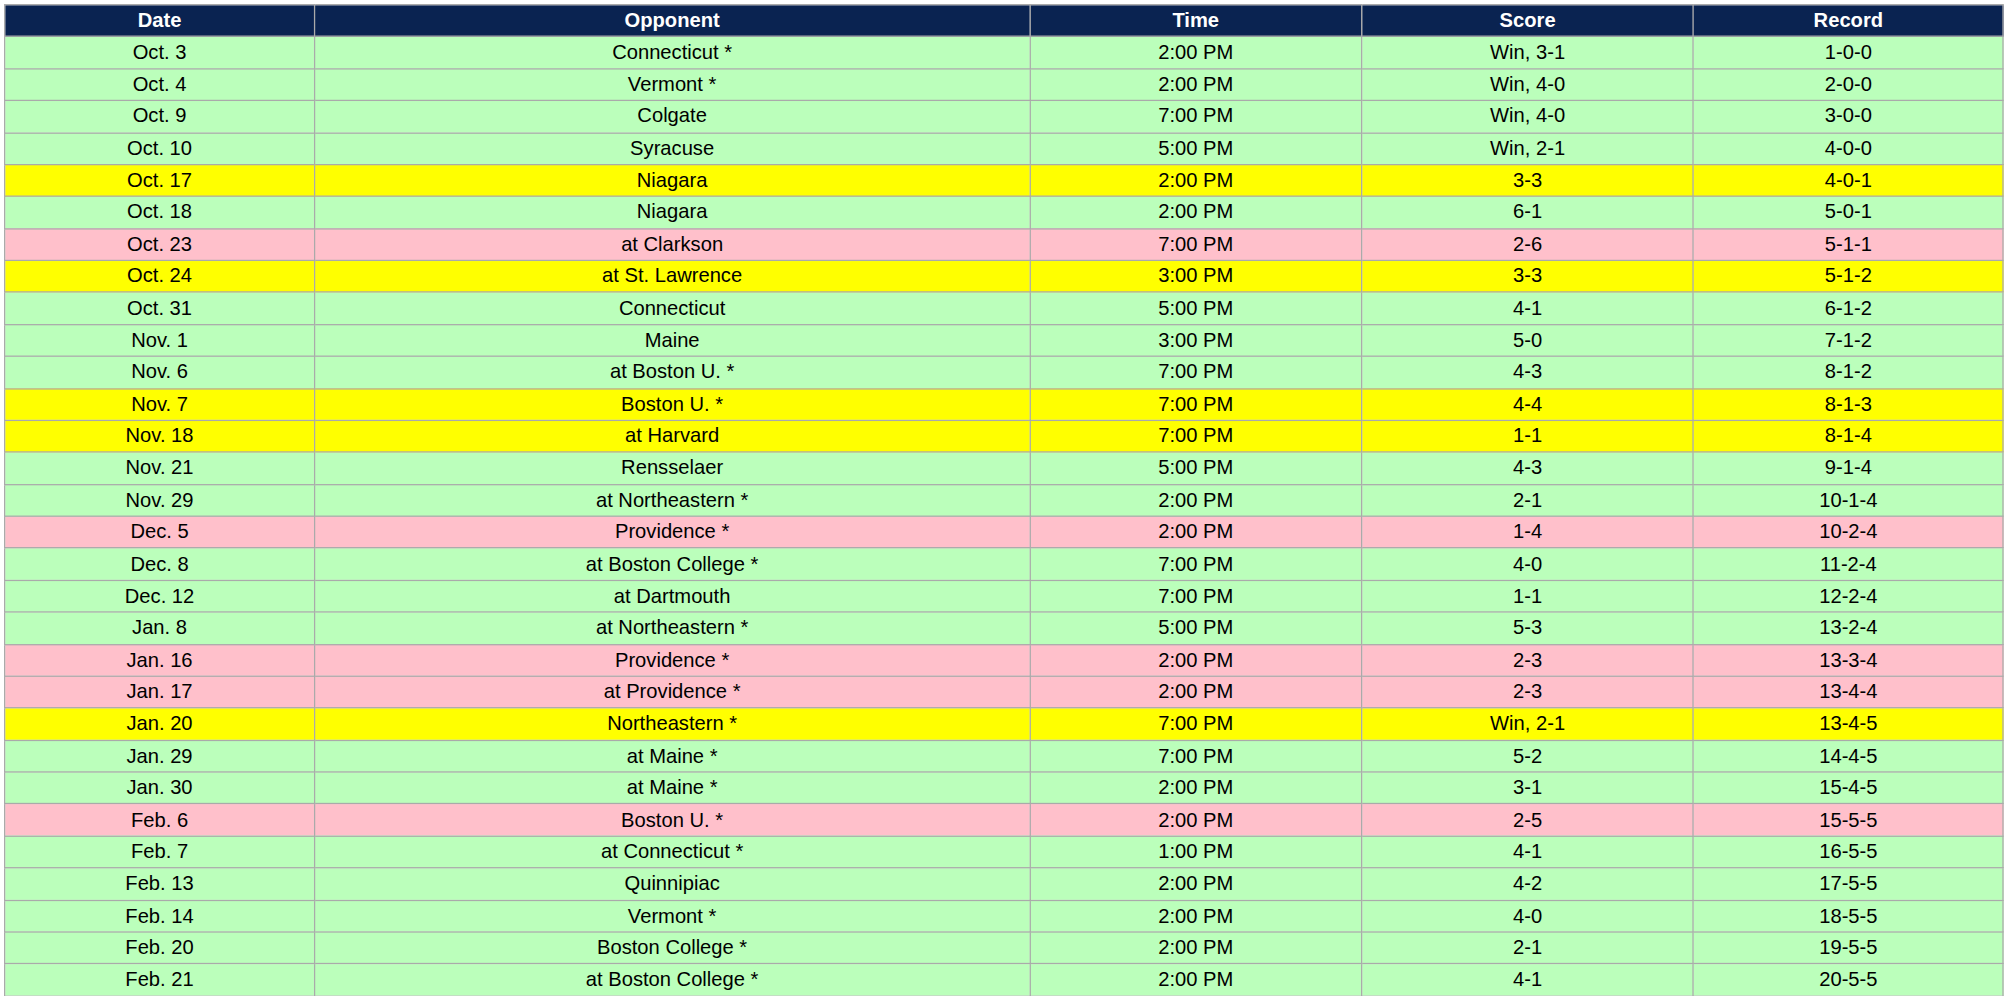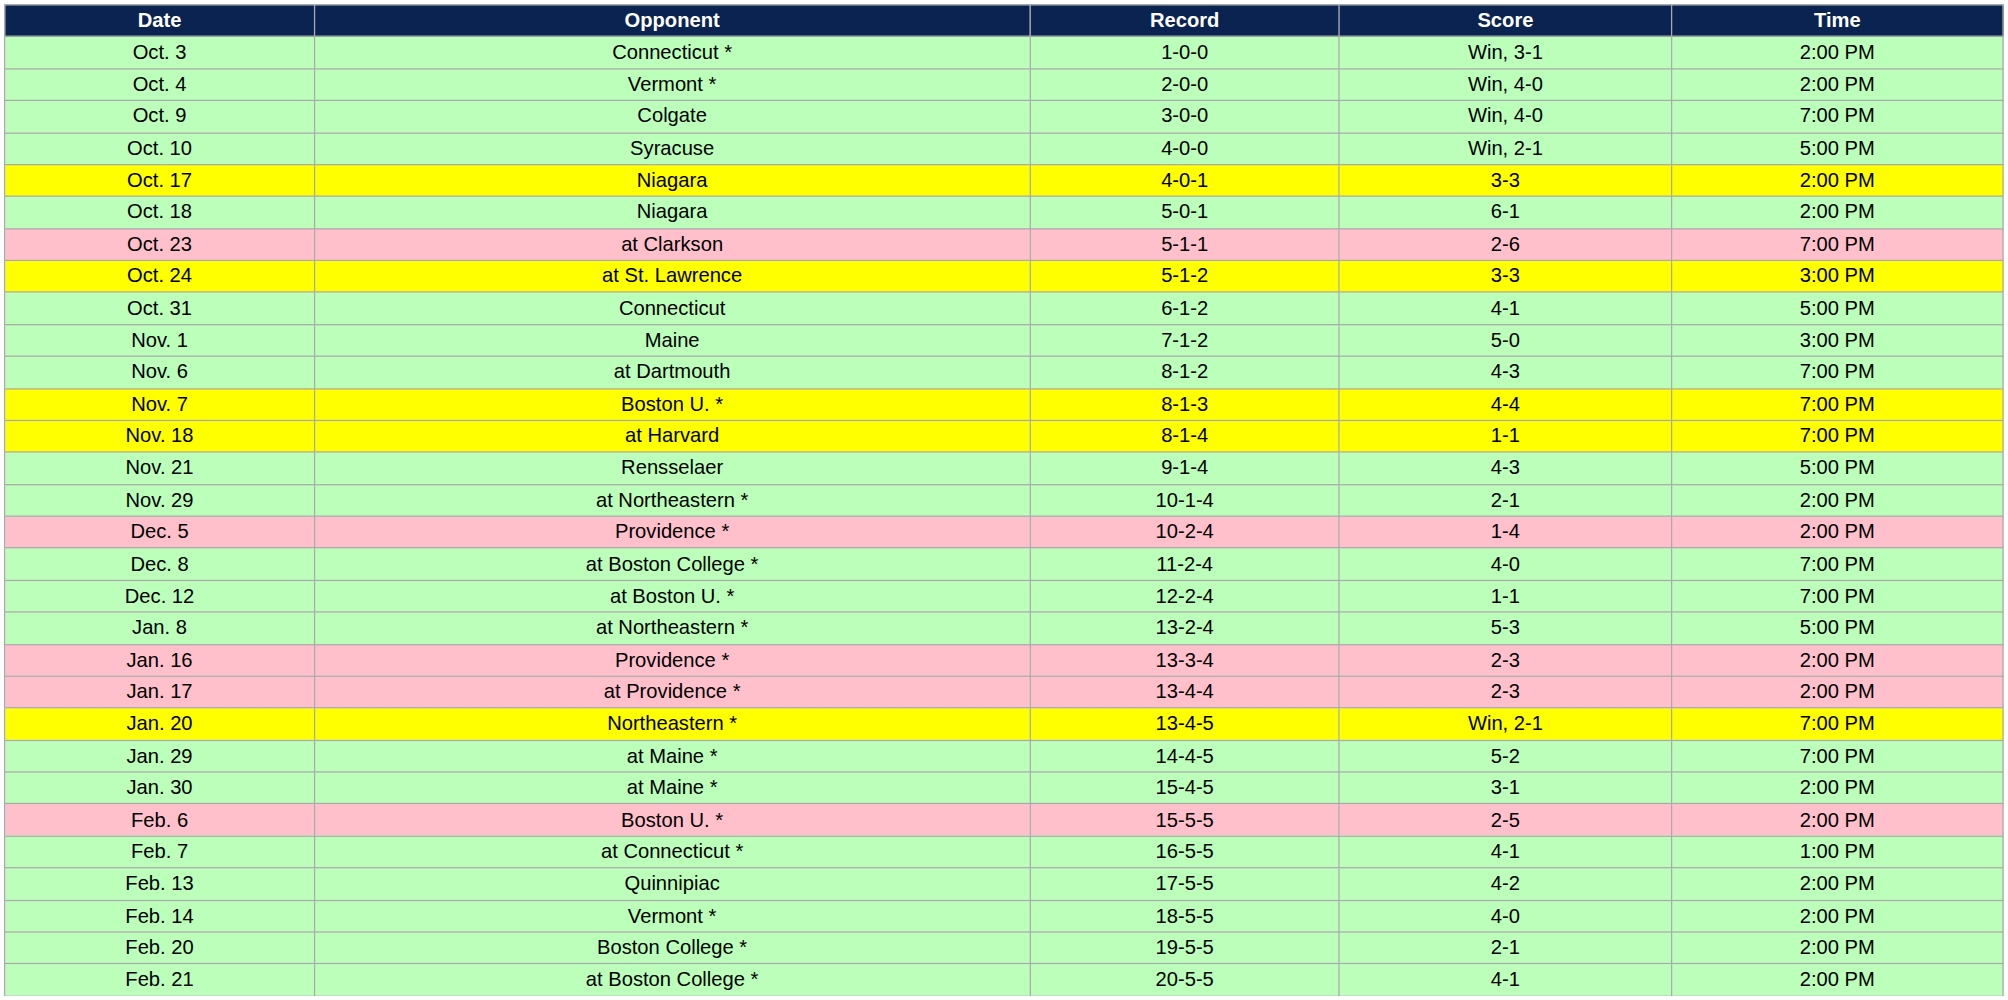columns swapped: Time <-> Record
Nov. 6 | Opponent: at Boston U. * -> at Dartmouth
Dec. 12 | Opponent: at Dartmouth -> at Boston U. *
